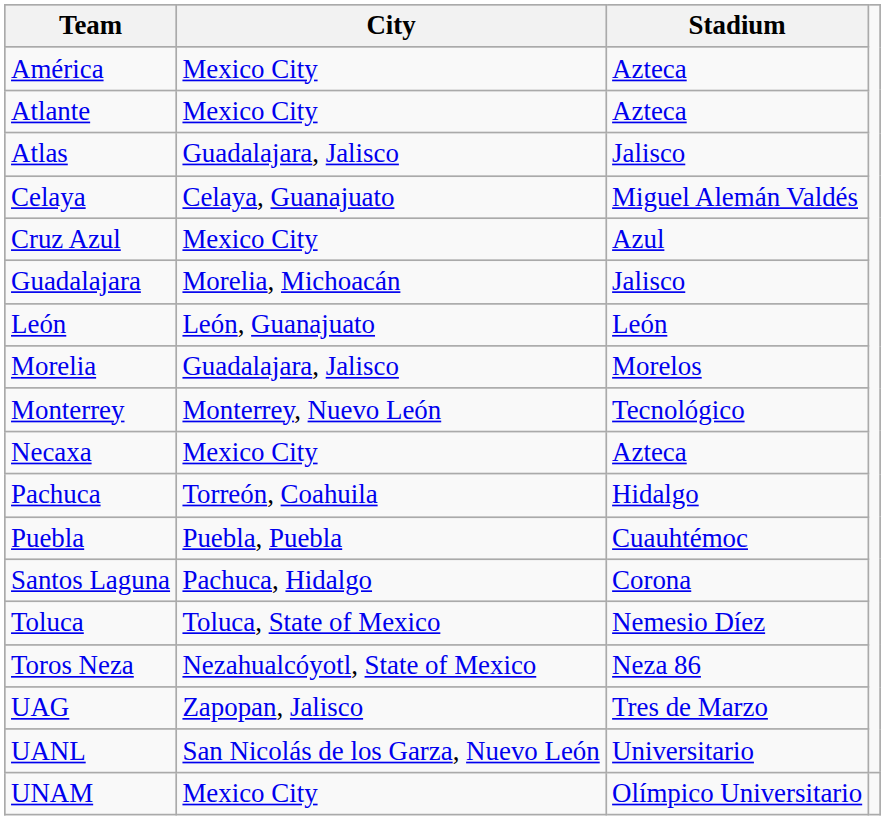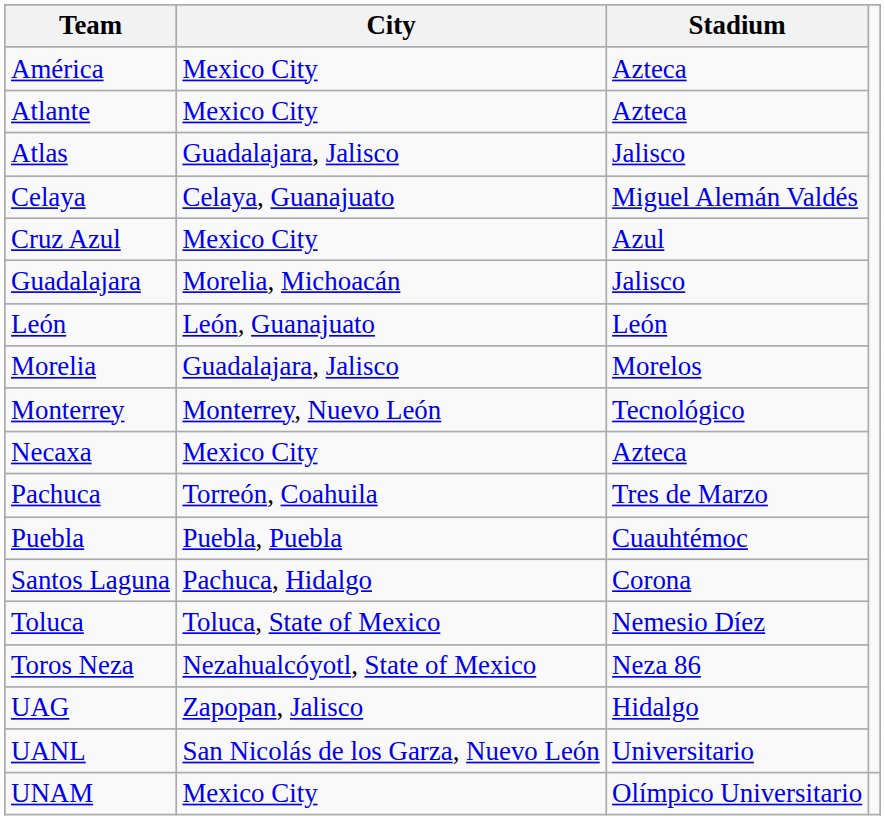Pachuca | Stadium: Hidalgo -> Tres de Marzo
UAG | Stadium: Tres de Marzo -> Hidalgo
